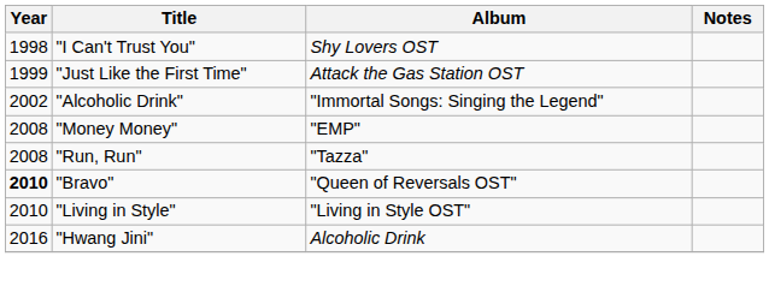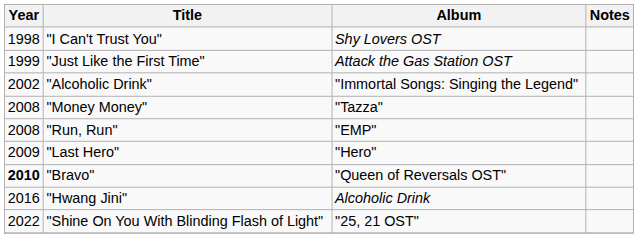"Money Money" | Album: "EMP" -> "Tazza"
"Run, Run" | Album: "Tazza" -> "EMP"
+ row: 2009 | "Last Hero" | "Hero"
- row: 2010 | "Living in Style" | "Living in Style OST"
+ row: 2022 | "Shine On You With Blinding Flash of Light" | "25, 21 OST"
